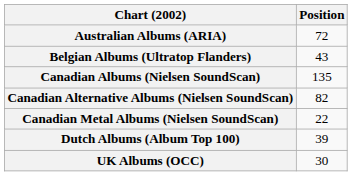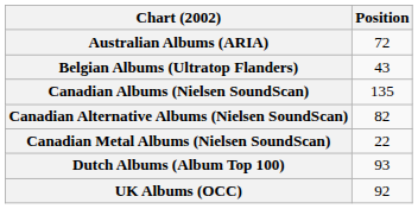Dutch Albums (Album Top 100) | Position: 39 -> 93
UK Albums (OCC) | Position: 30 -> 92
